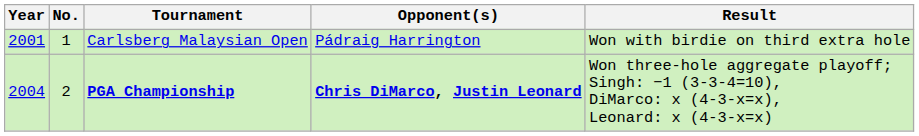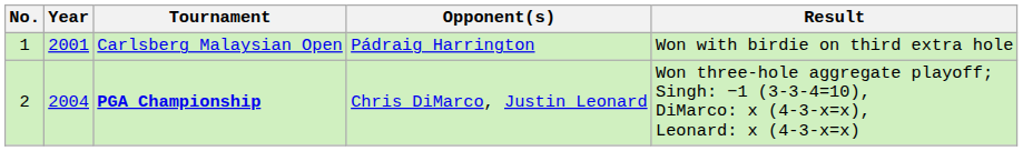columns swapped: No. <-> Year
PGA Championship | Opponent(s): bold -> normal
